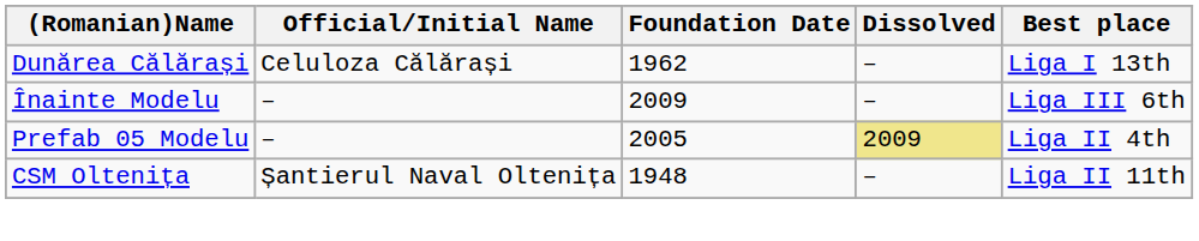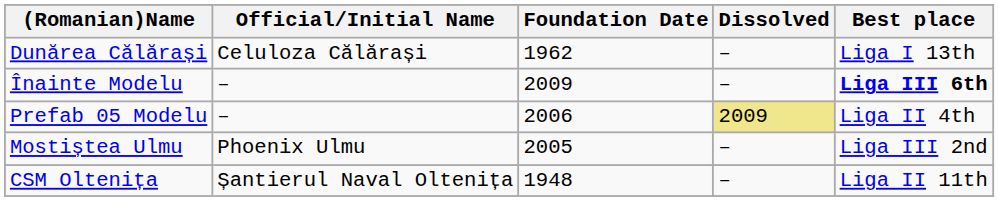Înainte Modelu | Best place: normal -> bold
Prefab 05 Modelu | Foundation Date: 2005 -> 2006
+ row: Mostiștea Ulmu | Phoenix Ulmu | 2005 | – | Liga III 2nd
